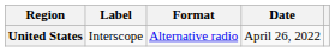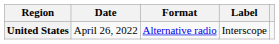columns swapped: Date <-> Label
